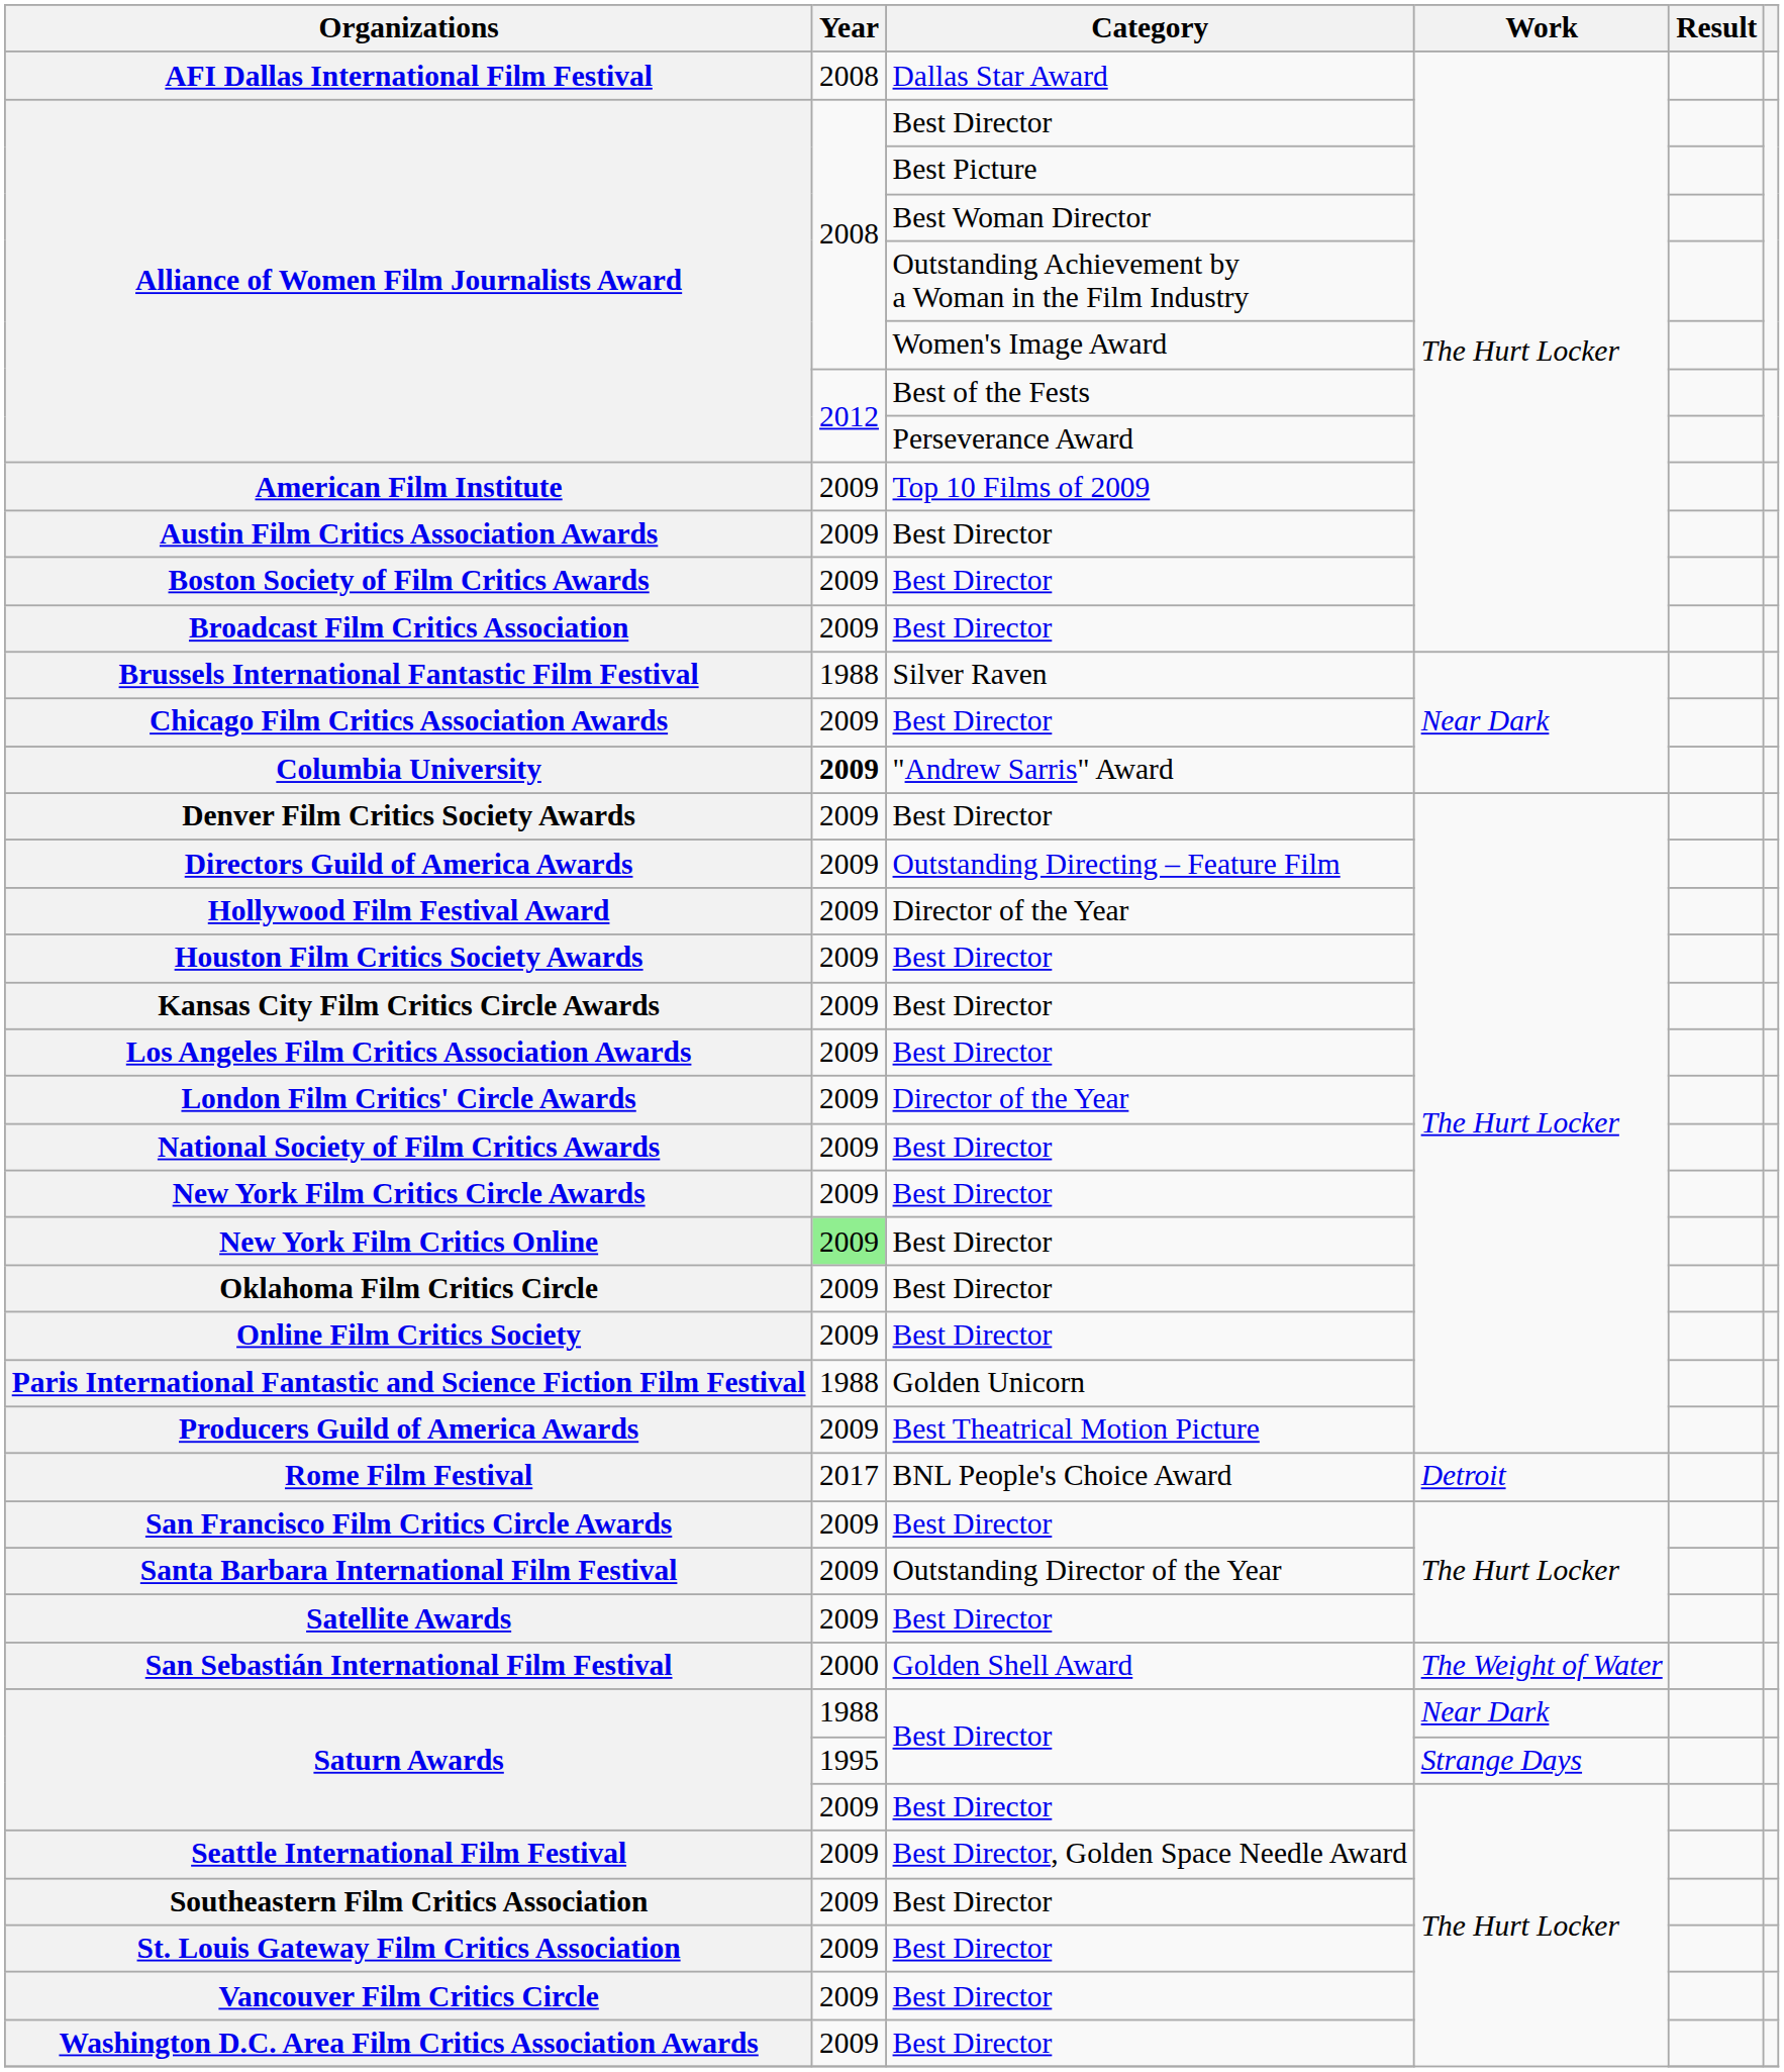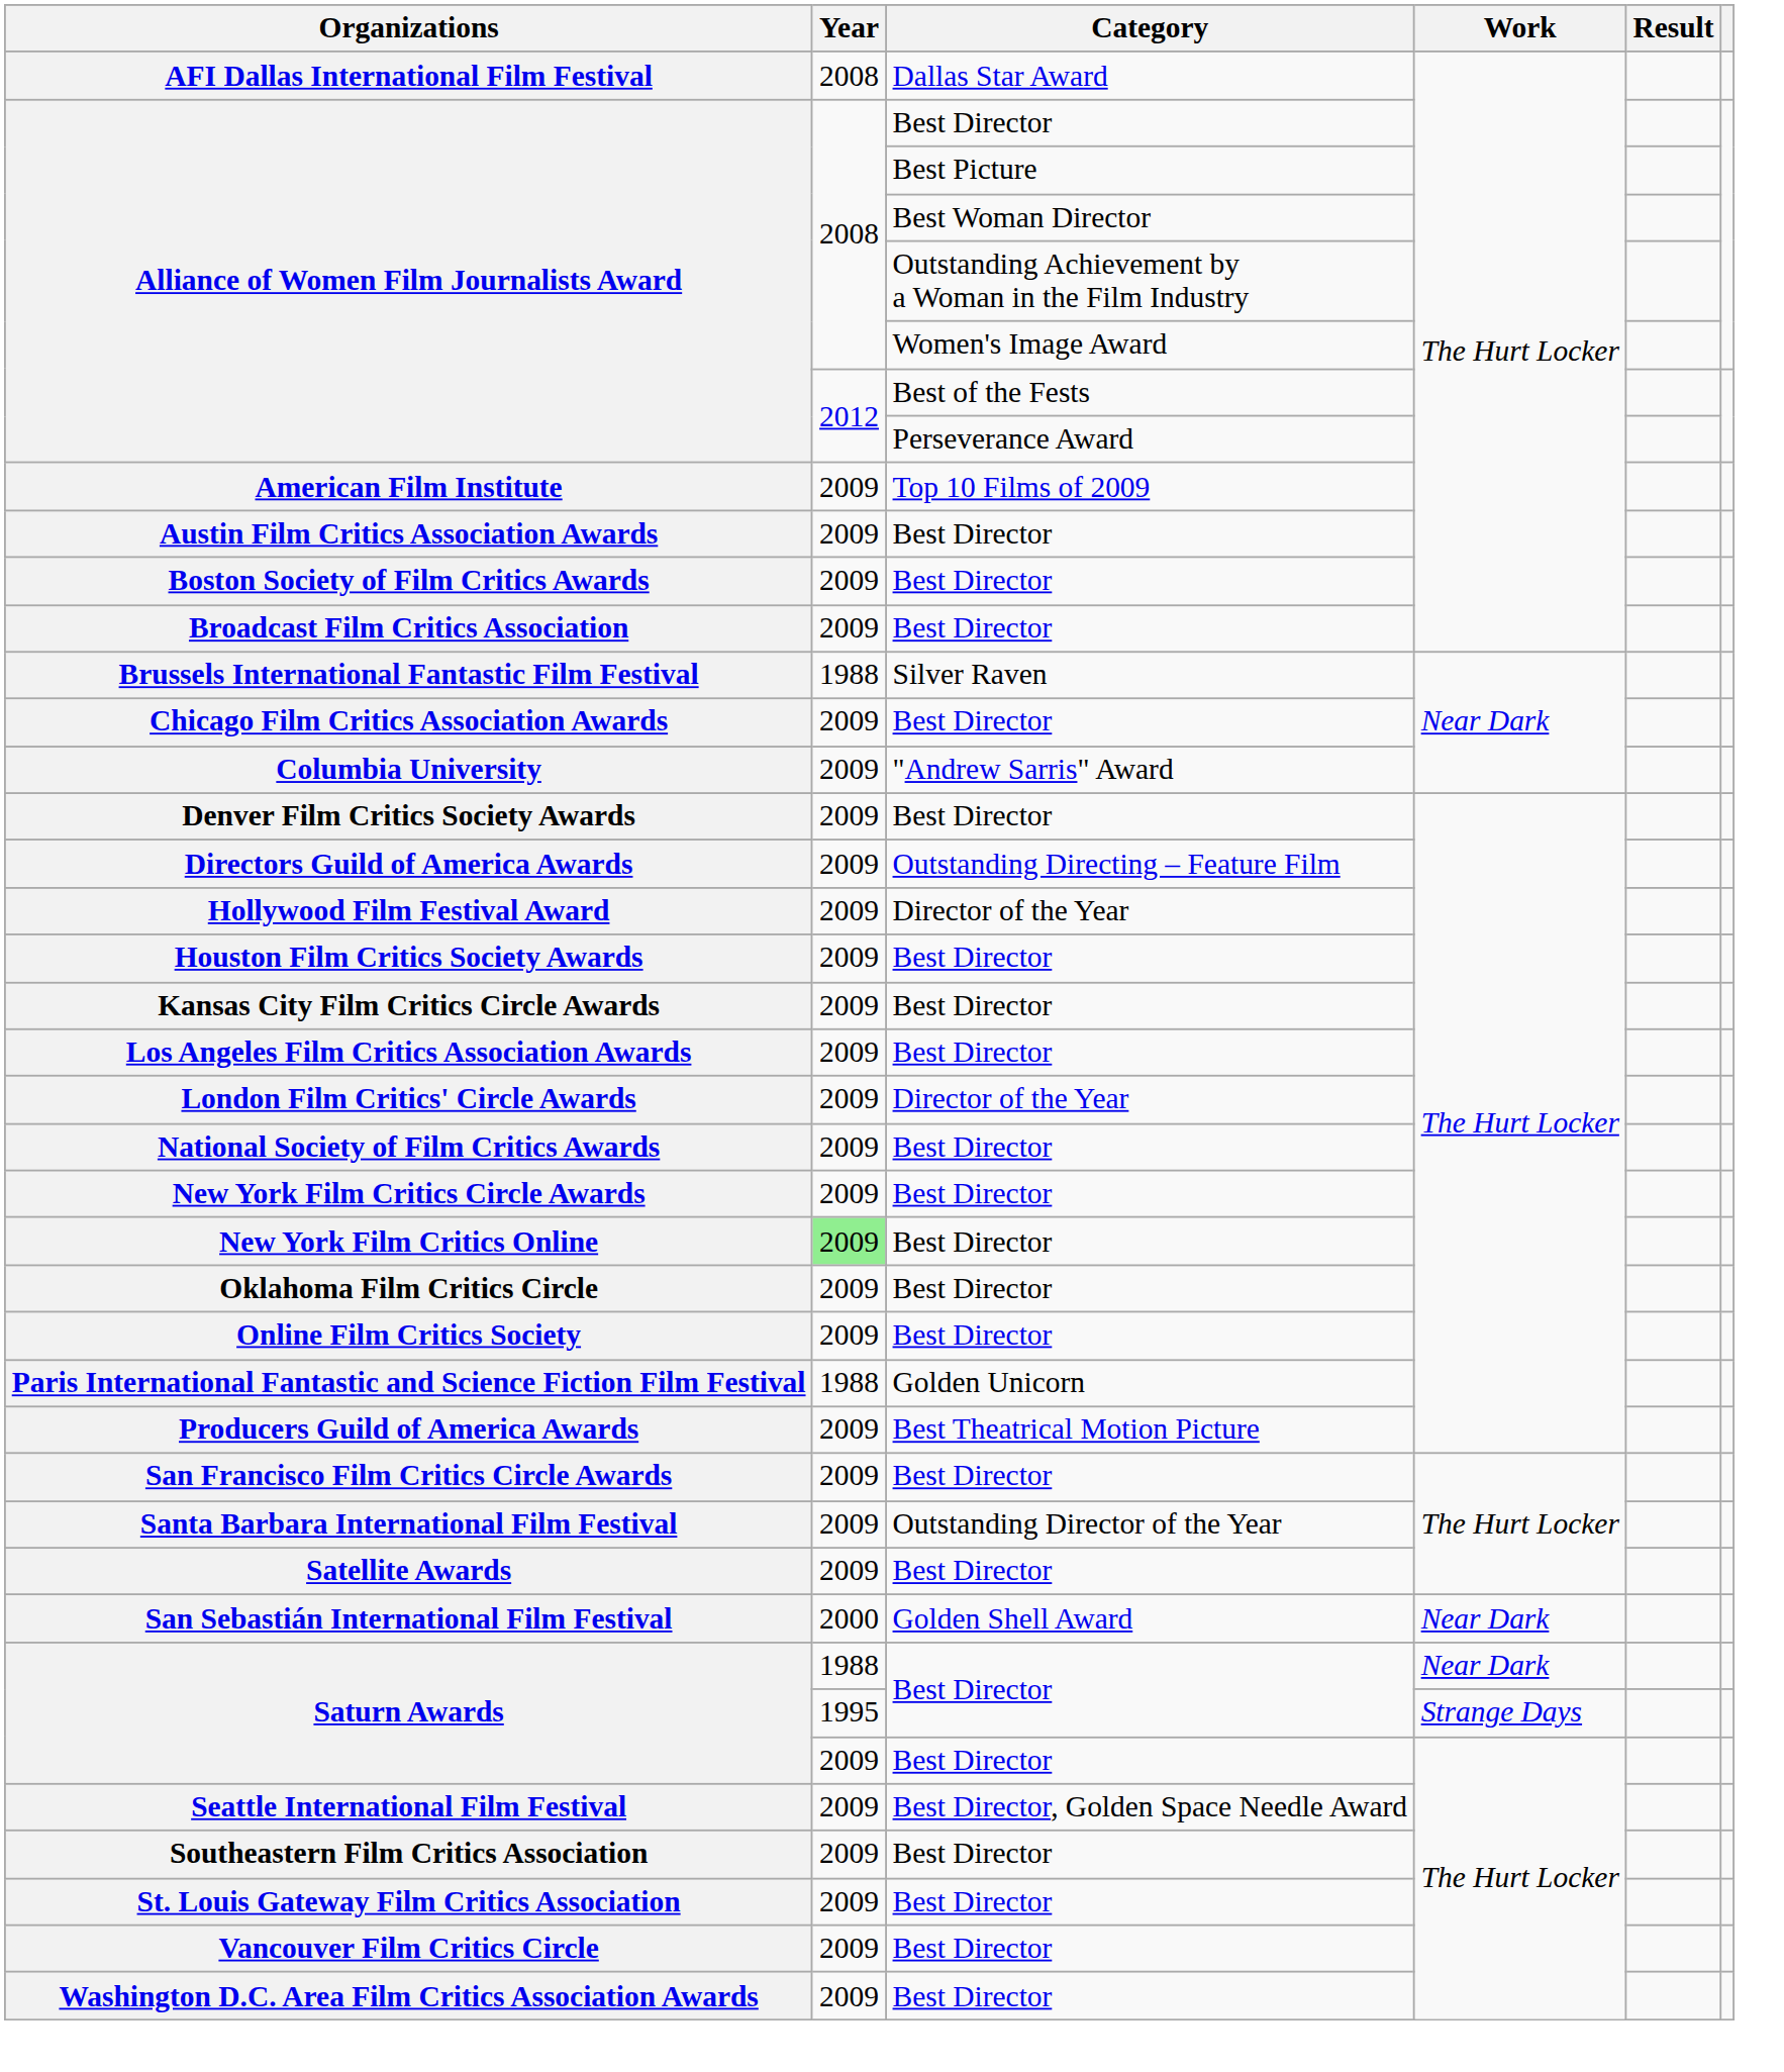Columbia University | Year: bold -> normal
- row: Rome Film Festival | 2017 | BNL People's Choice Award | Detroit
San Sebastián International Film Festival | Work: The Weight of Water -> Near Dark
